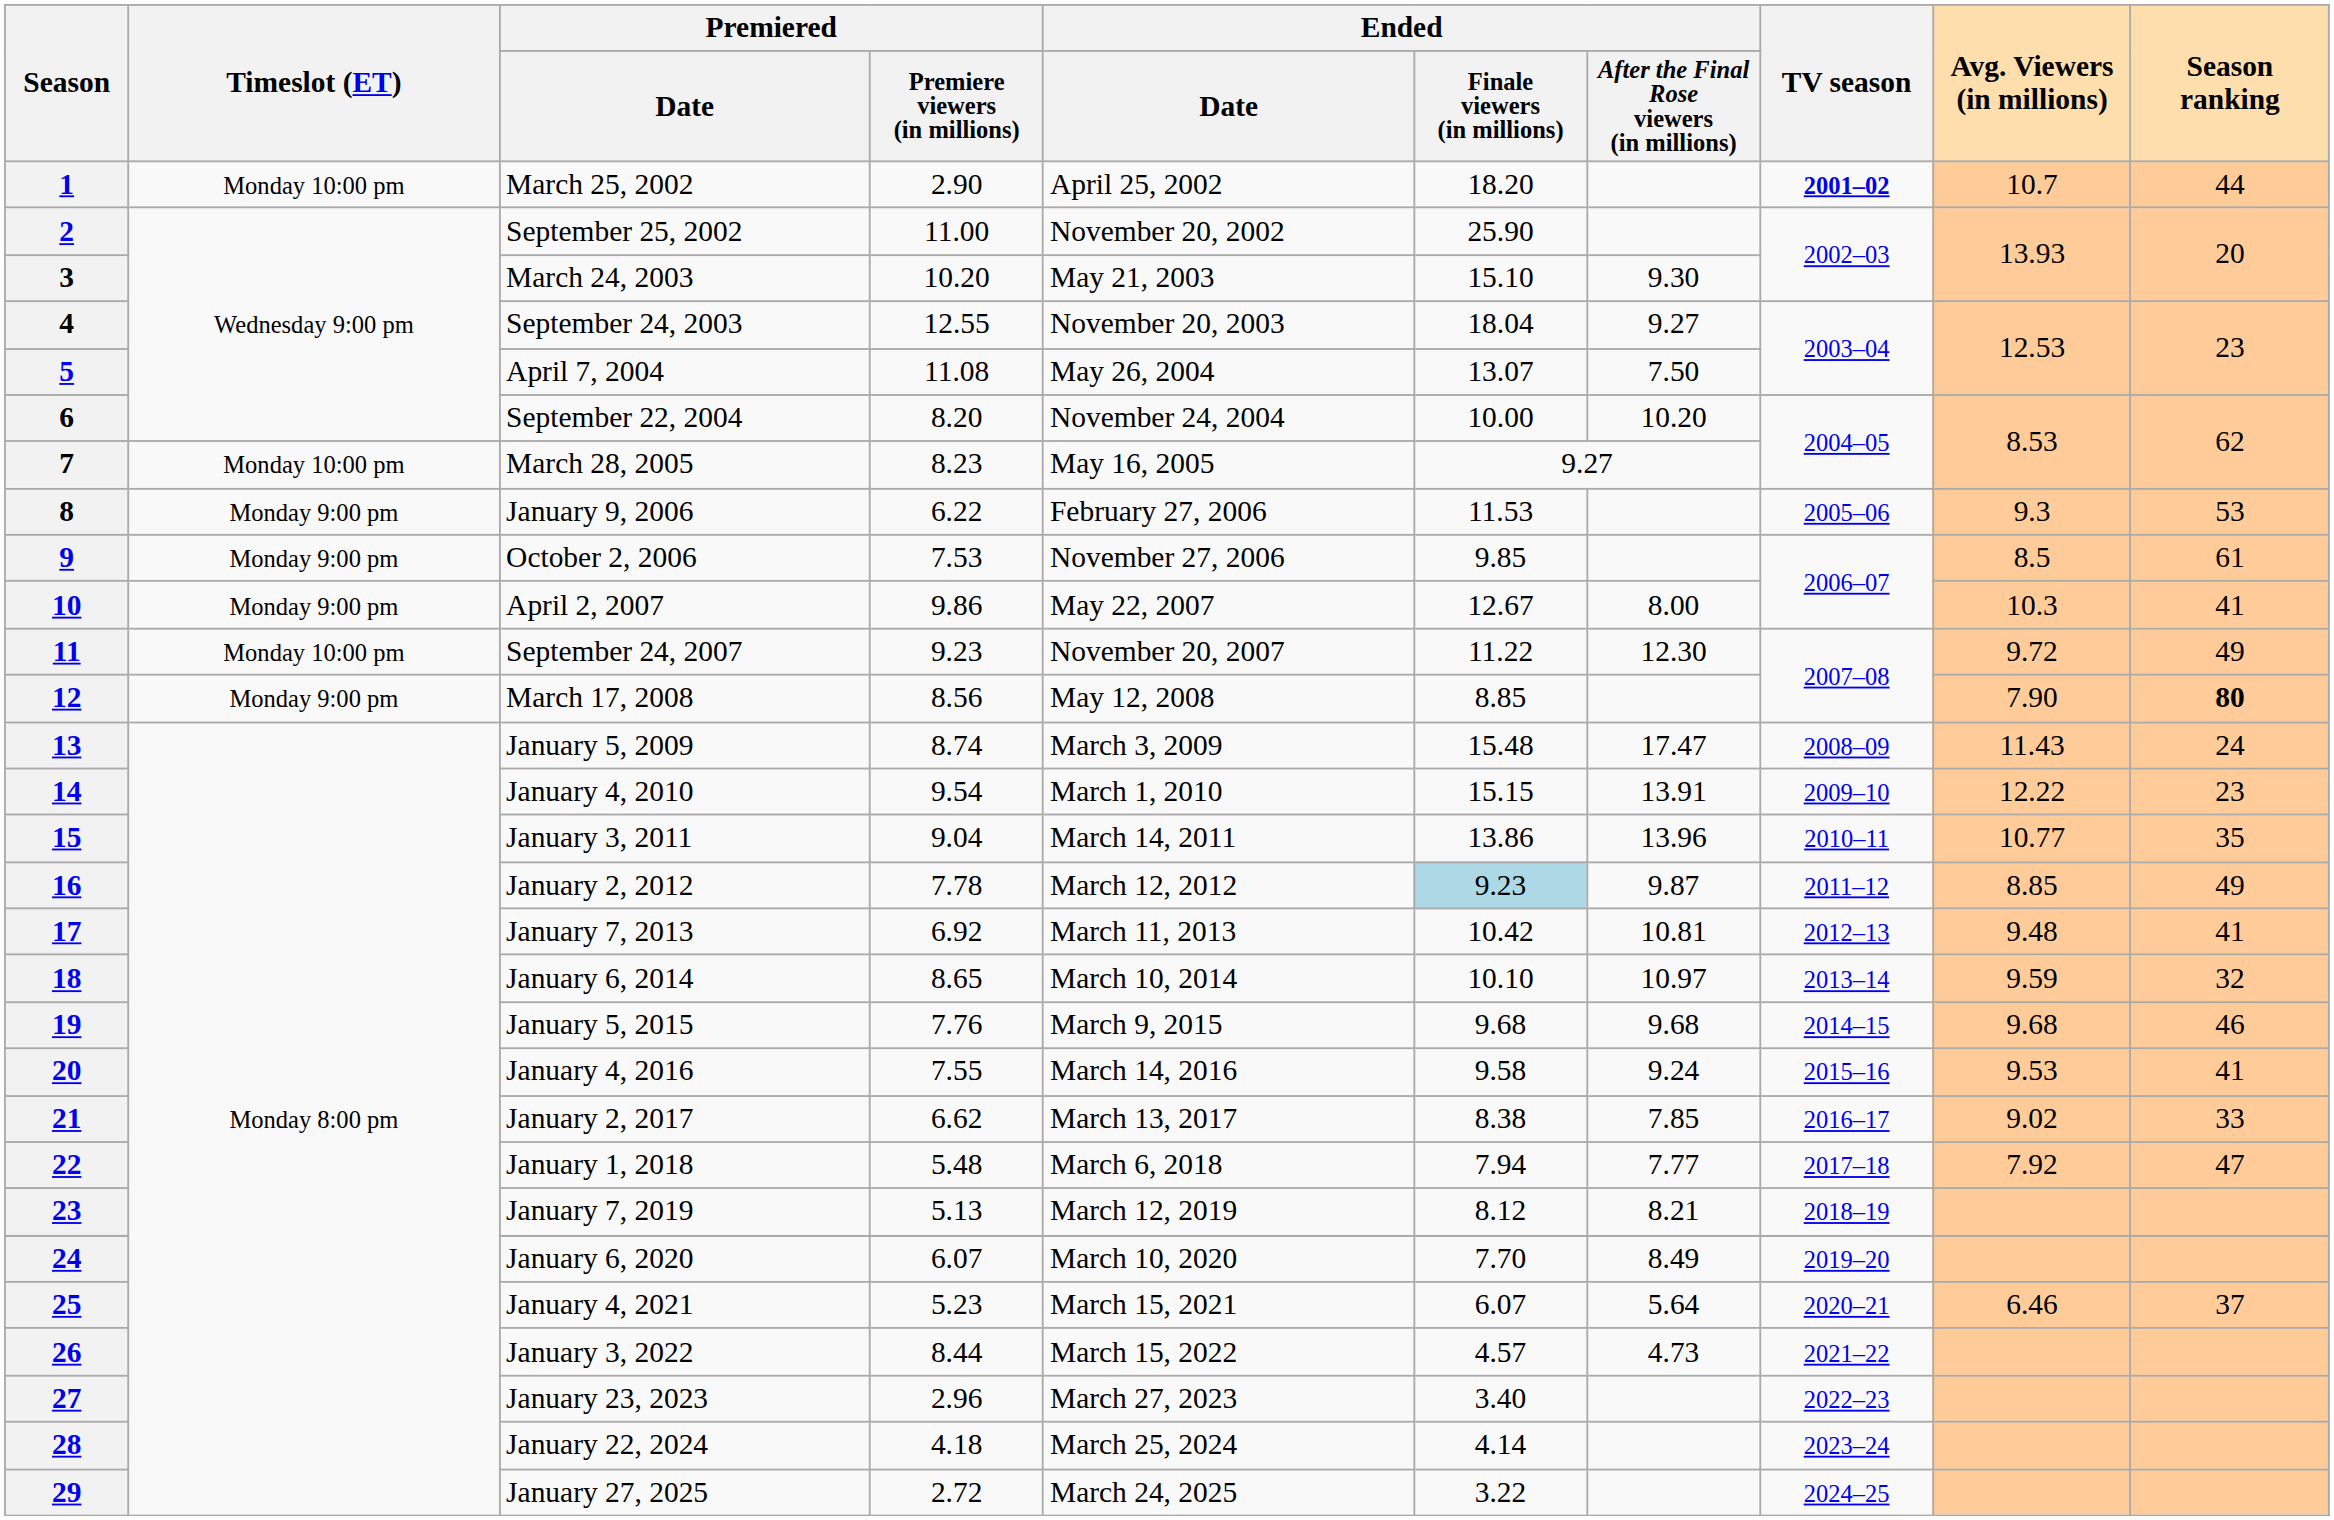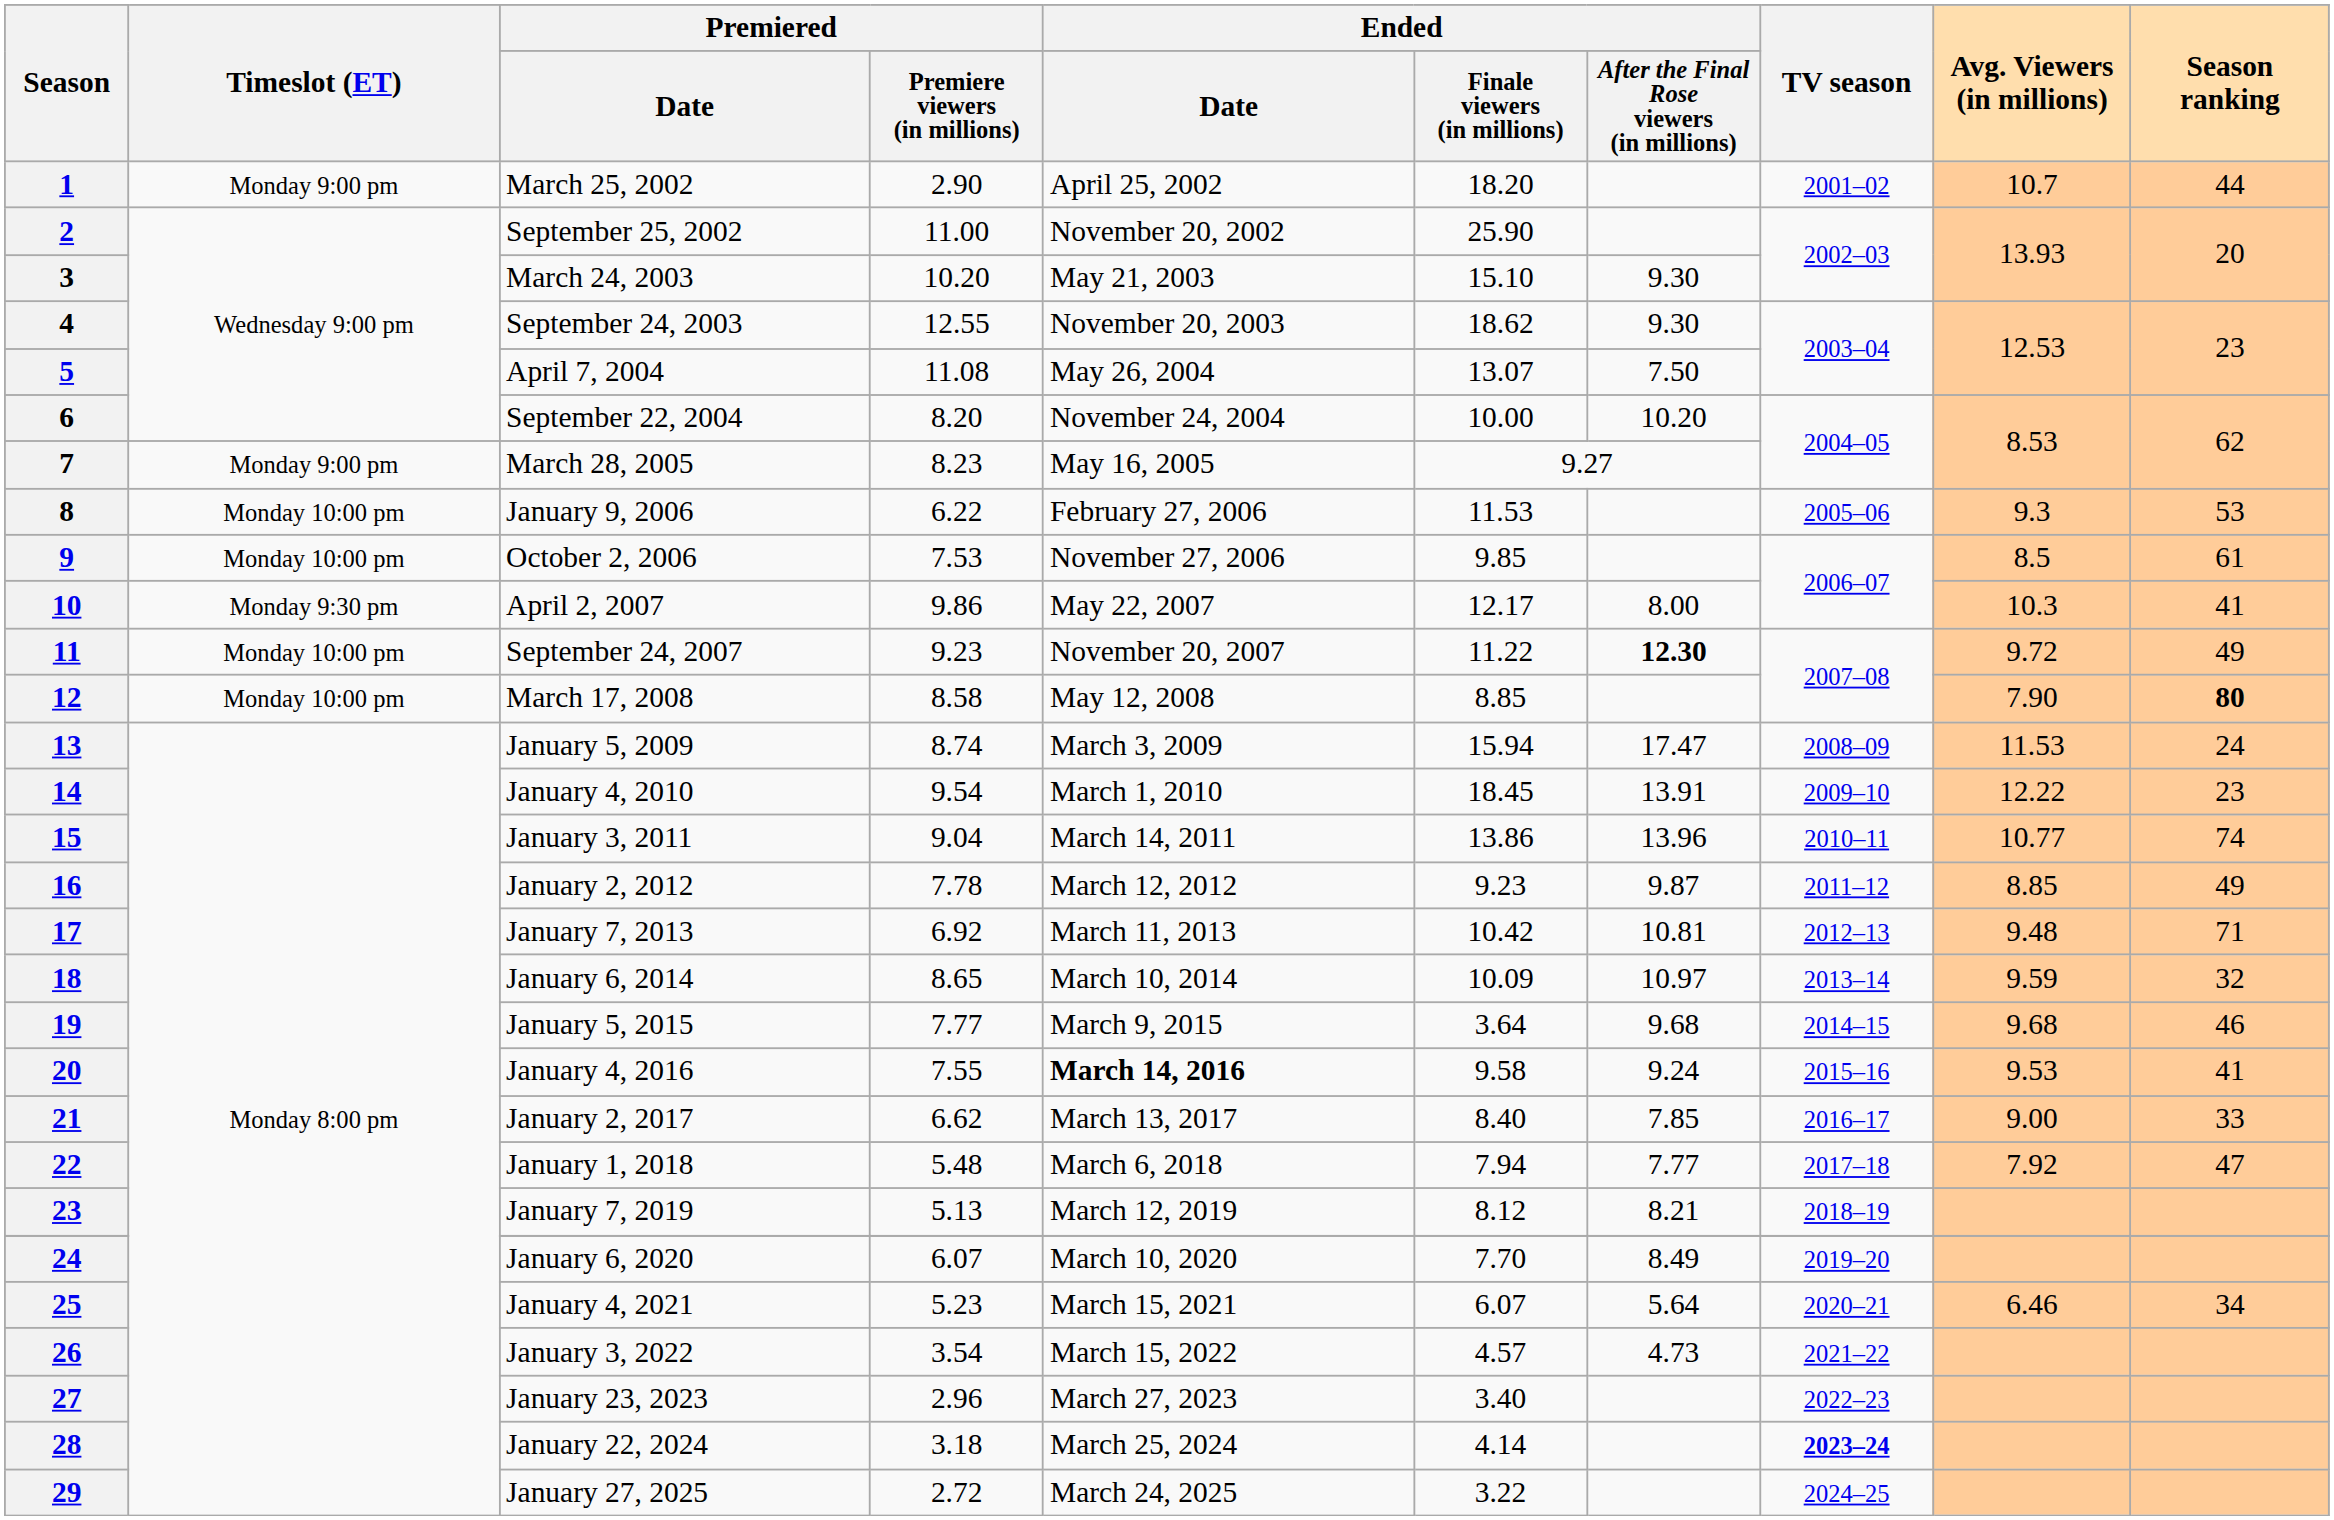March 25, 2002 | Timeslot (ET): Monday 10:00 pm -> Monday 9:00 pm
March 25, 2002 | TV season: bold -> normal
September 24, 2003 | Ended / Finale viewers (in millions): 18.04 -> 18.62
September 24, 2003 | Ended / After the Final Rose viewers (in millions): 9.27 -> 9.30
March 28, 2005 | Timeslot (ET): Monday 10:00 pm -> Monday 9:00 pm
January 9, 2006 | Timeslot (ET): Monday 9:00 pm -> Monday 10:00 pm
October 2, 2006 | Timeslot (ET): Monday 9:00 pm -> Monday 10:00 pm
April 2, 2007 | Timeslot (ET): Monday 9:00 pm -> Monday 9:30 pm
April 2, 2007 | Ended / Finale viewers (in millions): 12.67 -> 12.17
September 24, 2007 | Ended / After the Final Rose viewers (in millions): normal -> bold
March 17, 2008 | Timeslot (ET): Monday 9:00 pm -> Monday 10:00 pm
March 17, 2008 | Premiered / Premiere viewers (in millions): 8.56 -> 8.58
January 5, 2009 | Ended / Finale viewers (in millions): 15.48 -> 15.94
January 5, 2009 | Avg. Viewers (in millions): 11.43 -> 11.53
January 4, 2010 | Ended / Finale viewers (in millions): 15.15 -> 18.45
January 3, 2011 | Season ranking: 35 -> 74
January 2, 2012 | Ended / Finale viewers (in millions): lightblue background -> no background
January 7, 2013 | Season ranking: 41 -> 71
January 6, 2014 | Ended / Finale viewers (in millions): 10.10 -> 10.09
January 5, 2015 | Premiered / Premiere viewers (in millions): 7.76 -> 7.77
January 5, 2015 | Ended / Finale viewers (in millions): 9.68 -> 3.64
January 4, 2016 | Ended / Date: normal -> bold
January 2, 2017 | Ended / Finale viewers (in millions): 8.38 -> 8.40
January 2, 2017 | Avg. Viewers (in millions): 9.02 -> 9.00
January 4, 2021 | Season ranking: 37 -> 34
January 3, 2022 | Premiered / Premiere viewers (in millions): 8.44 -> 3.54
January 22, 2024 | Premiered / Premiere viewers (in millions): 4.18 -> 3.18
January 22, 2024 | TV season: normal -> bold
